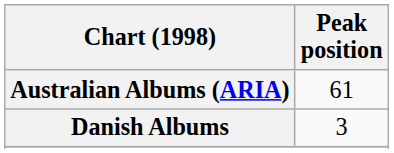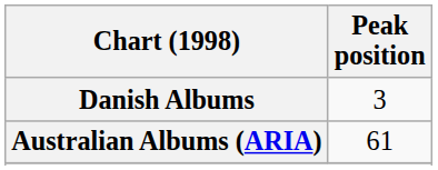rows swapped: Australian Albums (ARIA) <-> Danish Albums
